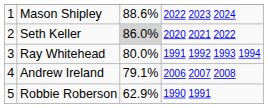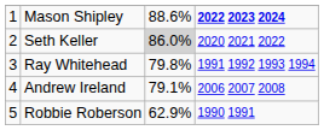Mason Shipley | column 4: normal -> bold
Ray Whitehead | column 3: 80.0% -> 79.8%
